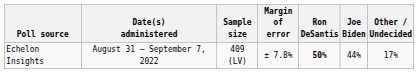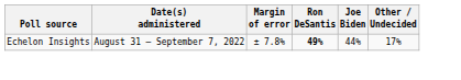- column: Sample size | 409 (LV)
Echelon Insights | Ron DeSantis: 50% -> 49%
